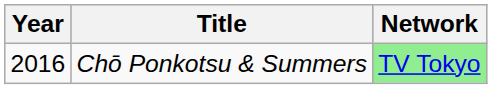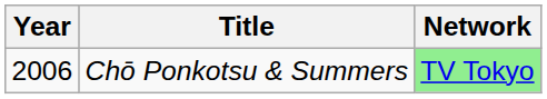Chō Ponkotsu & Summers | Year: 2016 -> 2006
